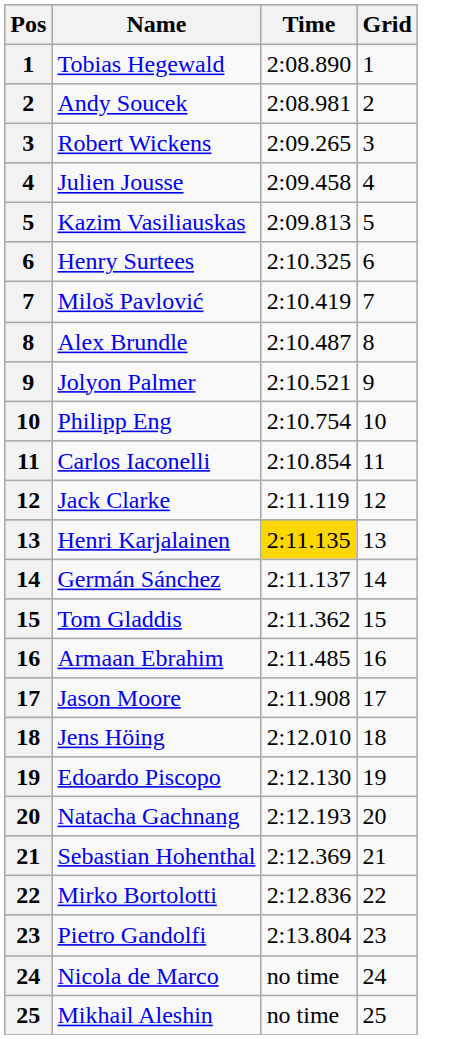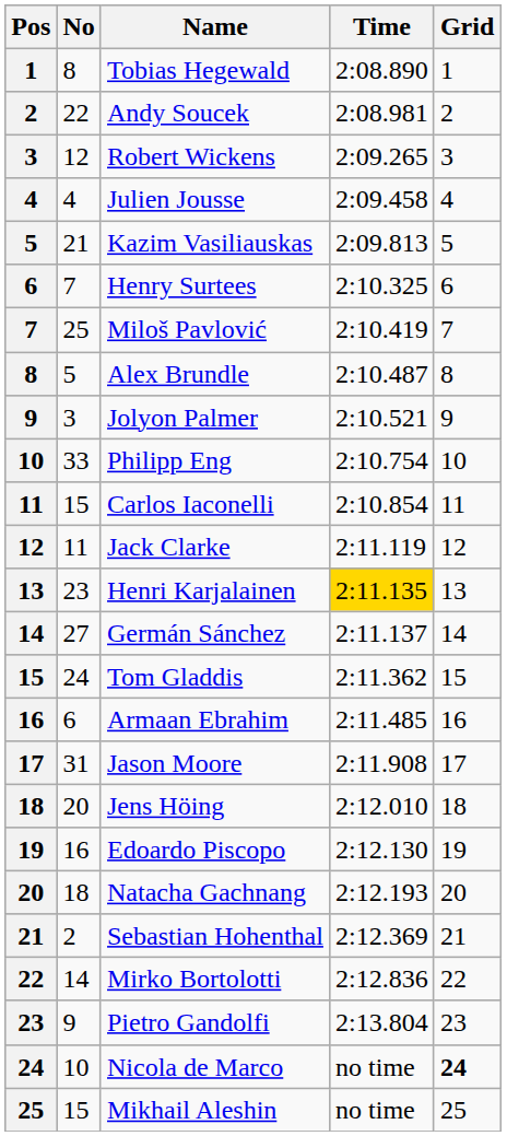+ column: No | 8 | 22 | 12 | 4 | 21 | 7 | 25 | 5 | 3 | 33 | 15 | 11 | 23 | 27 | 24 | 6 | 31 | 20 | 16 | 18 | 2 | 14 | 9 | 10 | 15
Nicola de Marco | Grid: normal -> bold
